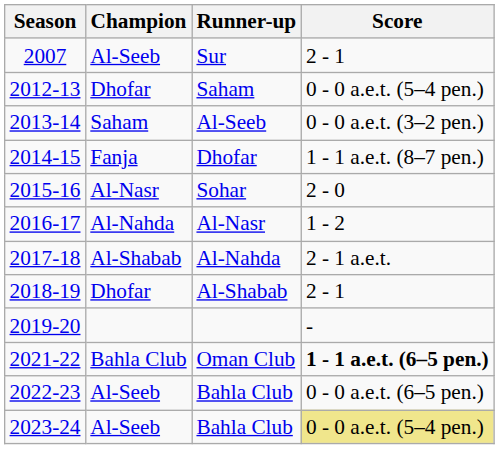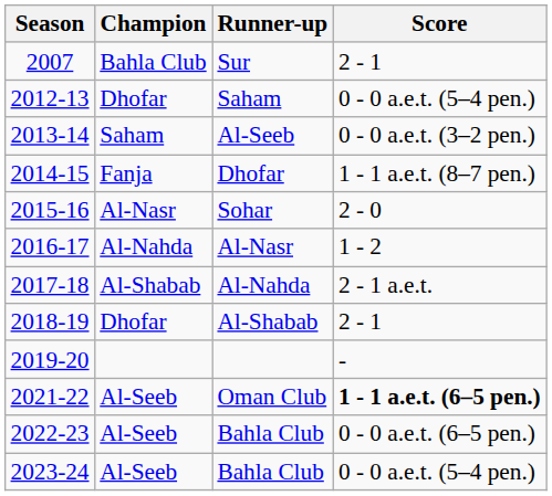Sur | Champion: Al-Seeb -> Bahla Club
Oman Club | Champion: Bahla Club -> Al-Seeb
2023-24 / Bahla Club | Score: khaki background -> no background
